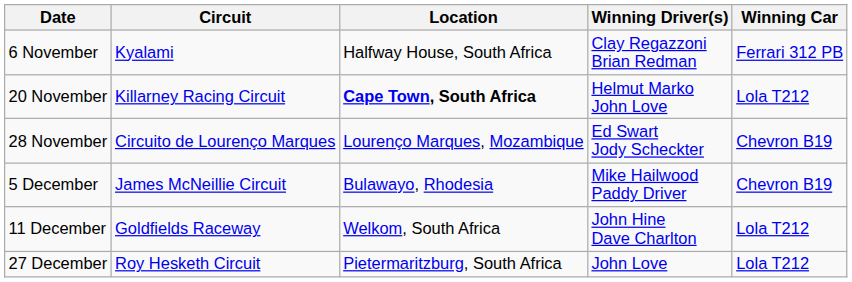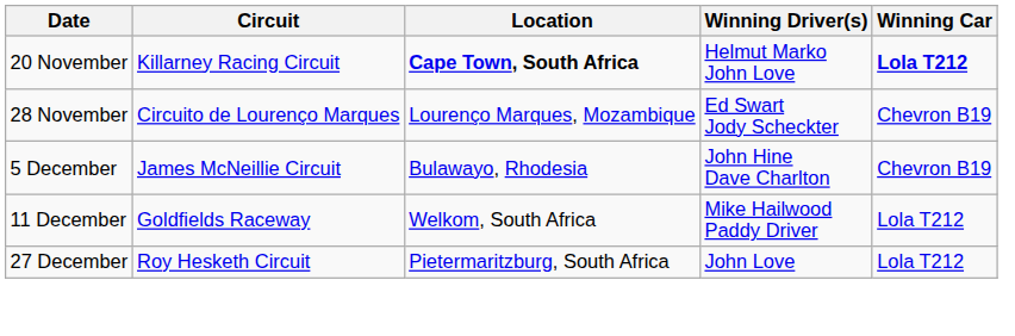- row: 6 November | Kyalami | Halfway House, South Africa | Clay Regazzoni Brian Redman | Ferrari 312 PB
20 November | Winning Car: normal -> bold
5 December | Winning Driver(s): Mike Hailwood Paddy Driver -> John Hine Dave Charlton
11 December | Winning Driver(s): John Hine Dave Charlton -> Mike Hailwood Paddy Driver
